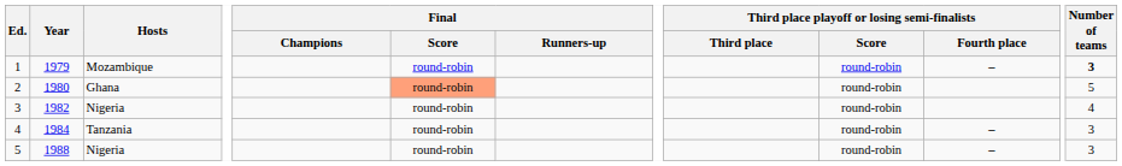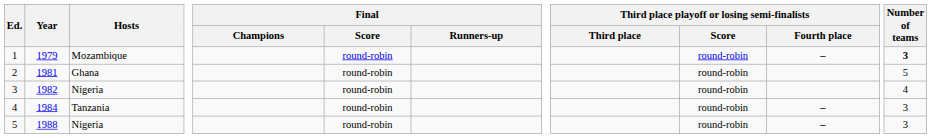2 | Year: 1980 -> 1981
2 | Final / Score: lightsalmon background -> no background
